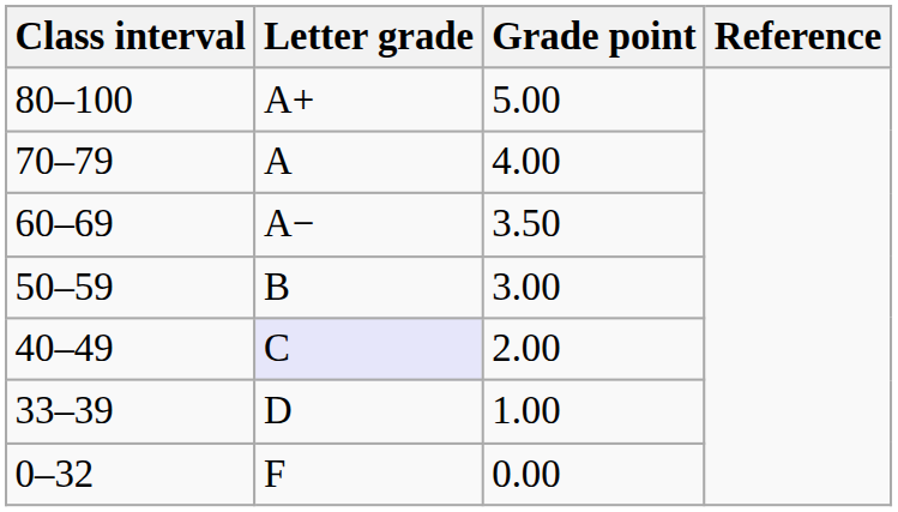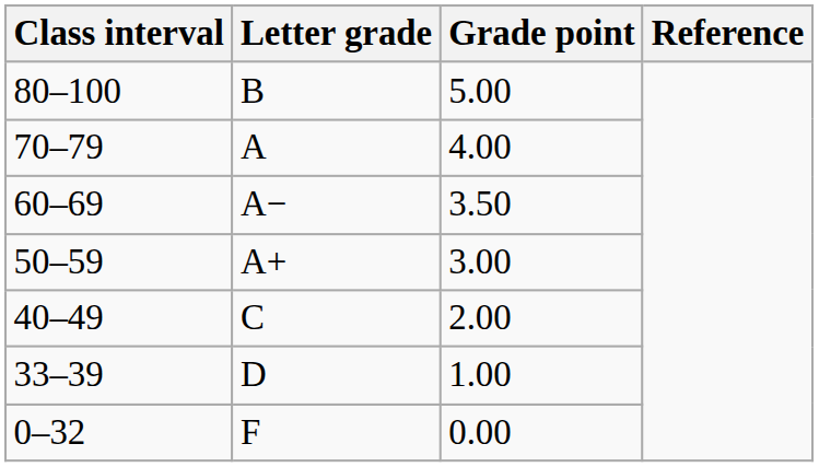80–100 | Letter grade: A+ -> B
50–59 | Letter grade: B -> A+
40–49 | Letter grade: lavender background -> no background
